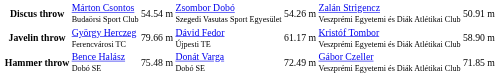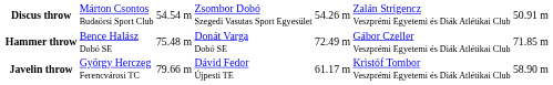rows swapped: Hammer throw <-> Javelin throw
